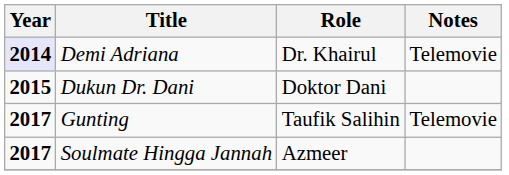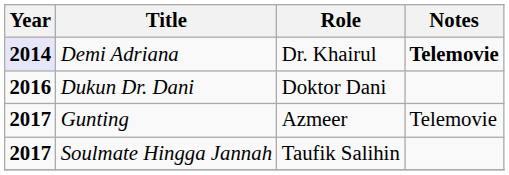Demi Adriana | Notes: normal -> bold
Dukun Dr. Dani | Year: 2015 -> 2016
Gunting | Role: Taufik Salihin -> Azmeer
Soulmate Hingga Jannah | Role: Azmeer -> Taufik Salihin
